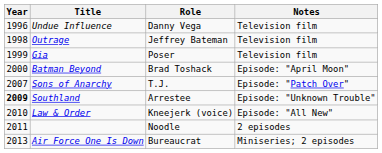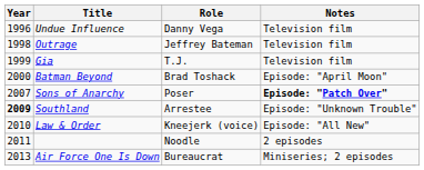Gia | Role: Poser -> T.J.
Sons of Anarchy | Role: T.J. -> Poser
Sons of Anarchy | Notes: normal -> bold
